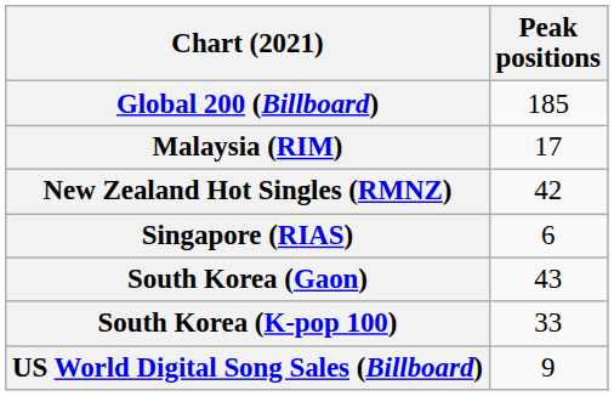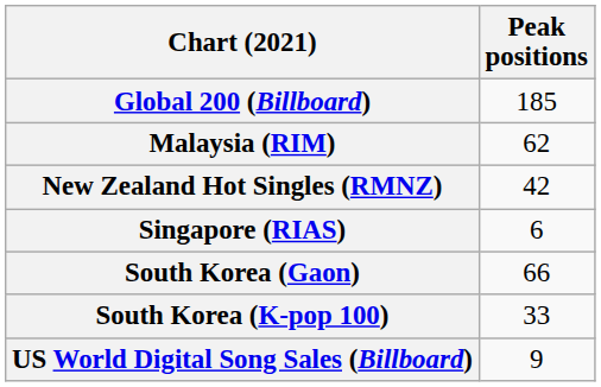Malaysia (RIM) | Peak positions: 17 -> 62
South Korea (Gaon) | Peak positions: 43 -> 66
